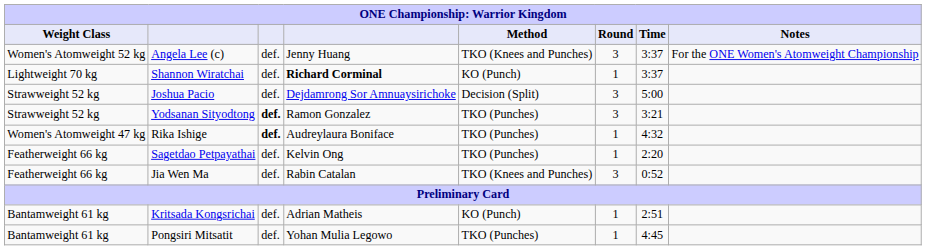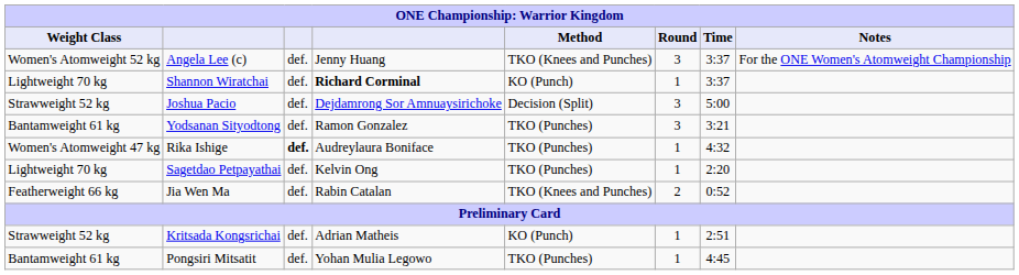Yodsanan Sityodtong | Weight Class: Strawweight 52 kg -> Bantamweight 61 kg
Yodsanan Sityodtong | column 3: bold -> normal
Sagetdao Petpayathai | Weight Class: Featherweight 66 kg -> Lightweight 70 kg
Jia Wen Ma | Round: 3 -> 2
Kritsada Kongsrichai | Weight Class: Bantamweight 61 kg -> Strawweight 52 kg
